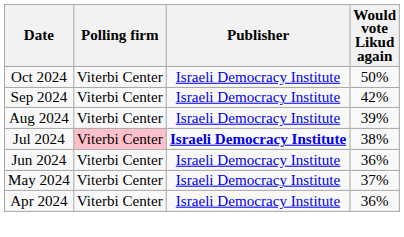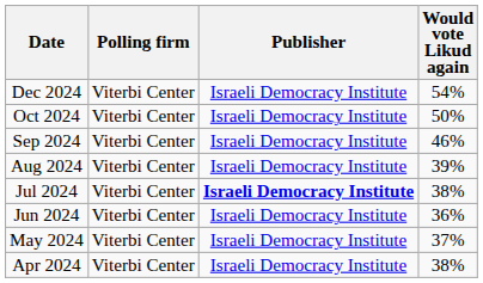+ row: Dec 2024 | Viterbi Center | Israeli Democracy Institute | 54%
Sep 2024 | Would vote Likud again: 42% -> 46%
Jul 2024 | Polling firm: pink background -> no background
Apr 2024 | Would vote Likud again: 36% -> 38%
